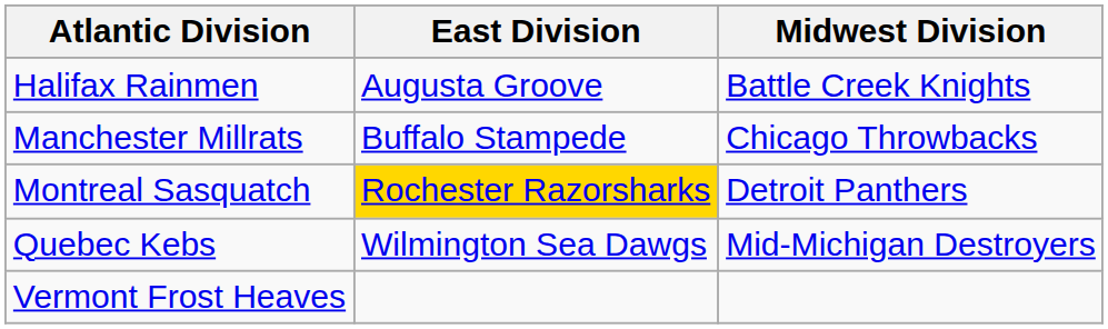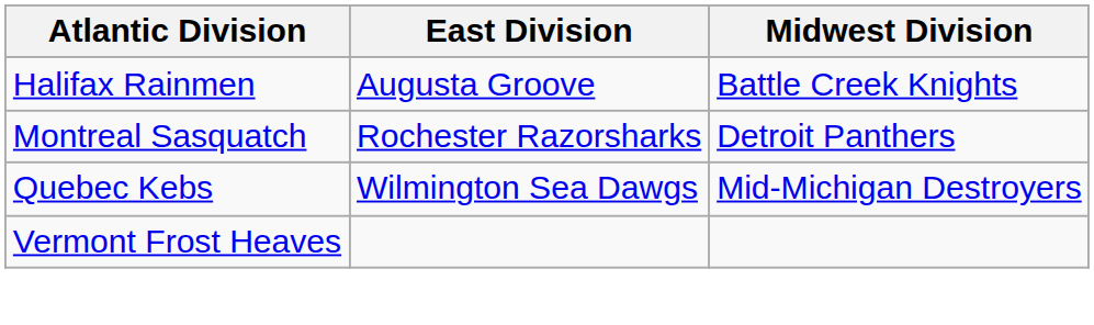- row: Manchester Millrats | Buffalo Stampede | Chicago Throwbacks
Montreal Sasquatch | East Division: gold background -> no background
